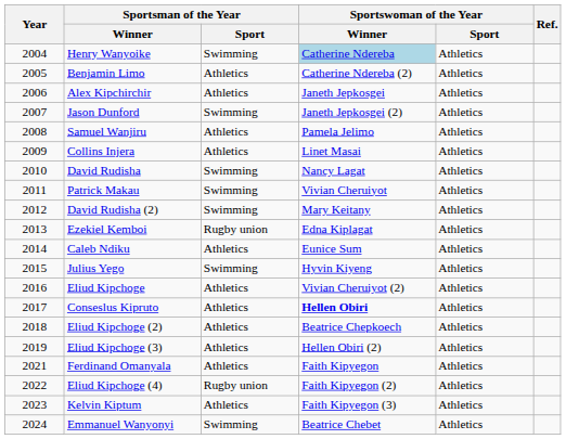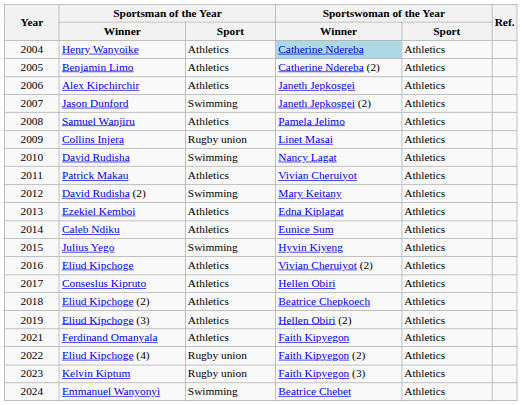Henry Wanyoike | Sportsman of the Year / Sport: Swimming -> Athletics
Collins Injera | Sportsman of the Year / Sport: Athletics -> Rugby union
Patrick Makau | Sportsman of the Year / Sport: Swimming -> Athletics
Ezekiel Kemboi | Sportsman of the Year / Sport: Rugby union -> Athletics
Conseslus Kipruto | Sportswoman of the Year / Winner: bold -> normal
Kelvin Kiptum | Sportsman of the Year / Sport: Athletics -> Rugby union
